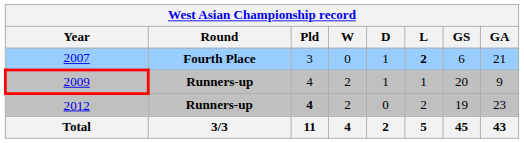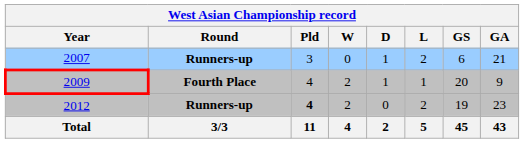2007 | Round: Fourth Place -> Runners-up
2007 | L: bold -> normal
2009 | Round: Runners-up -> Fourth Place
